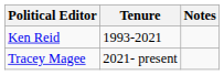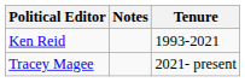columns swapped: Tenure <-> Notes
